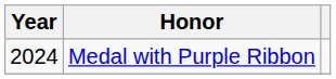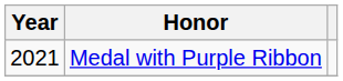Medal with Purple Ribbon | Year: 2024 -> 2021
